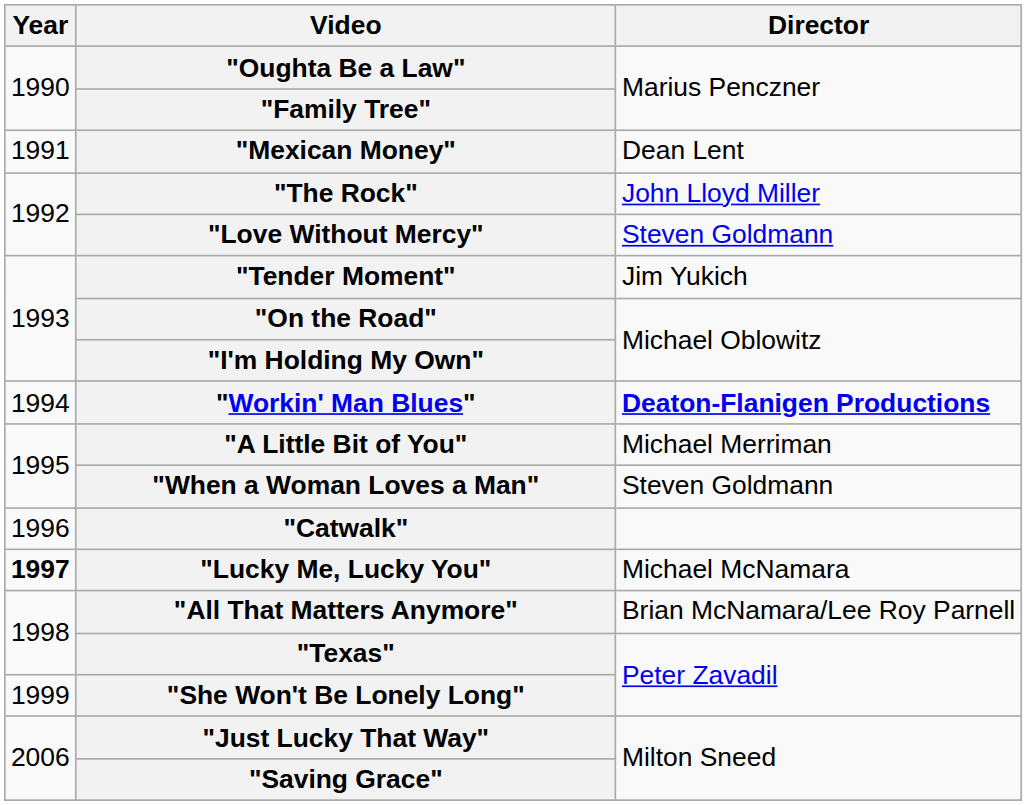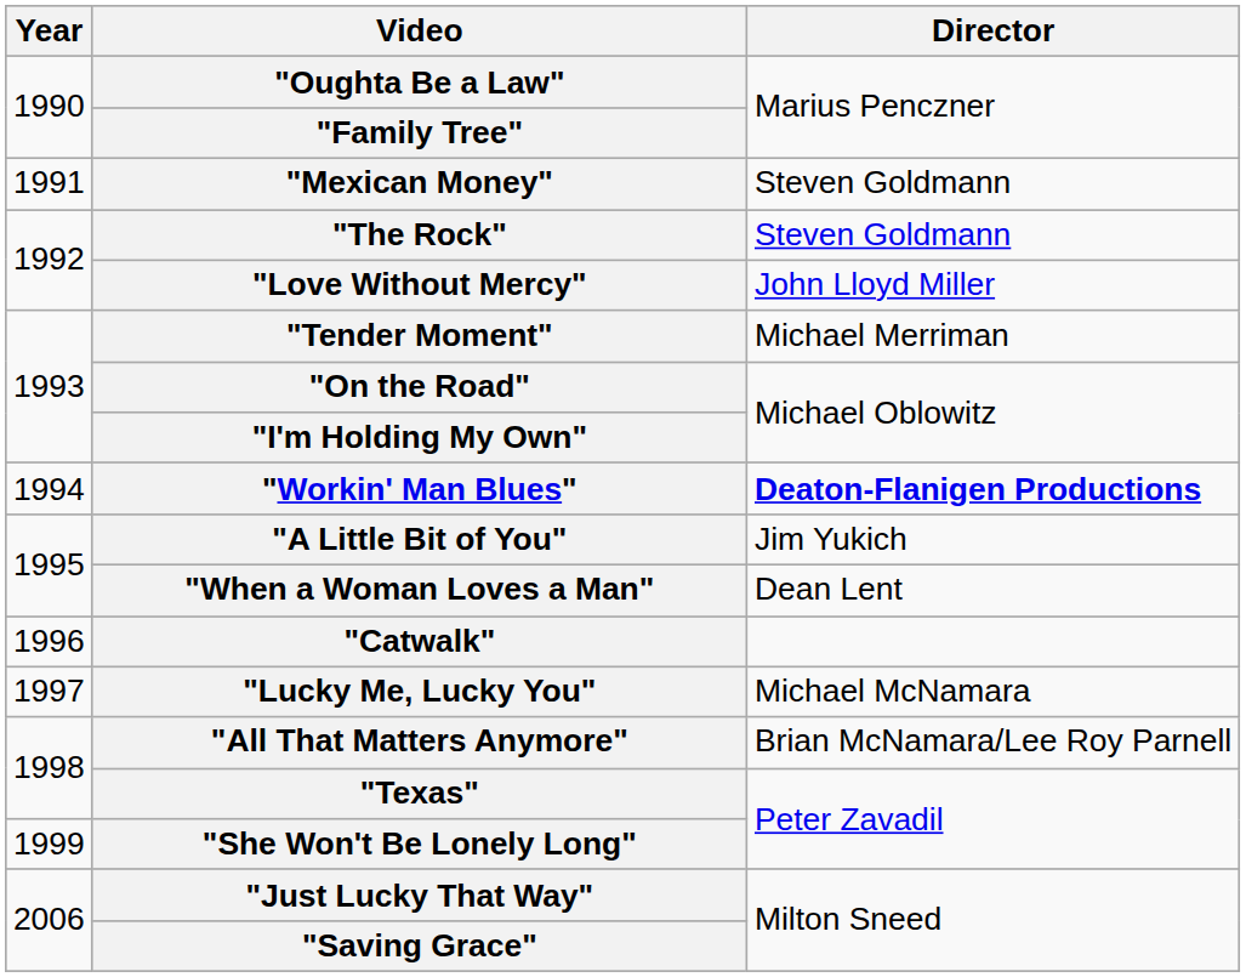"Mexican Money" | Director: Dean Lent -> Steven Goldmann
"The Rock" | Director: John Lloyd Miller -> Steven Goldmann
"Love Without Mercy" | Director: Steven Goldmann -> John Lloyd Miller
"Tender Moment" | Director: Jim Yukich -> Michael Merriman
"A Little Bit of You" | Director: Michael Merriman -> Jim Yukich
"When a Woman Loves a Man" | Director: Steven Goldmann -> Dean Lent
"Lucky Me, Lucky You" | Year: bold -> normal
